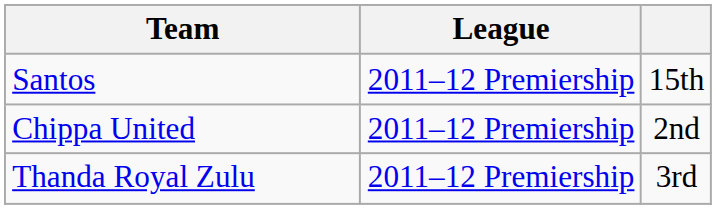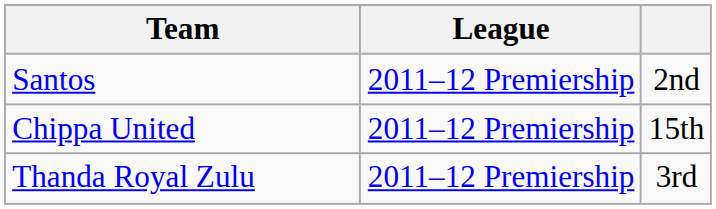Santos | column 3: 15th -> 2nd
Chippa United | column 3: 2nd -> 15th
